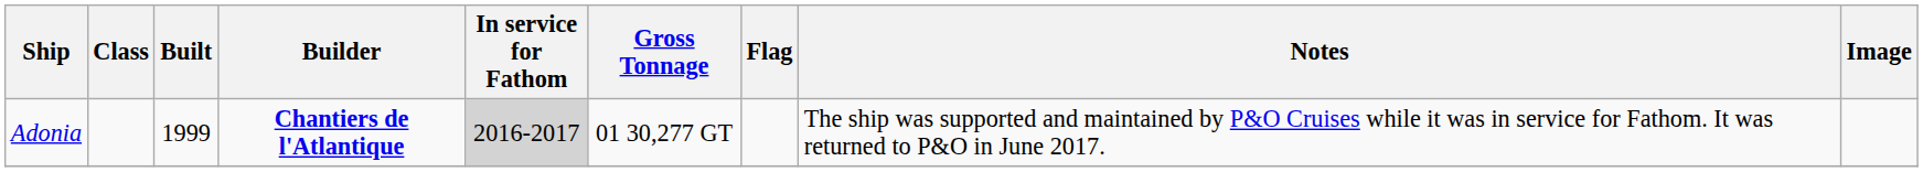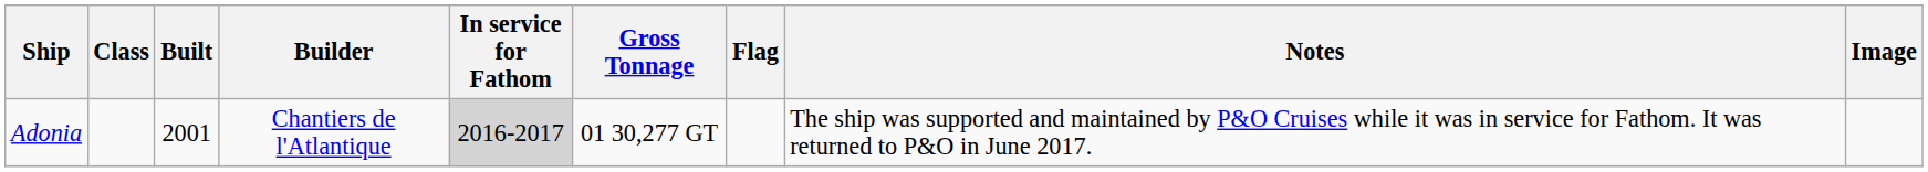Adonia | Built: 1999 -> 2001
Adonia | Builder: bold -> normal
